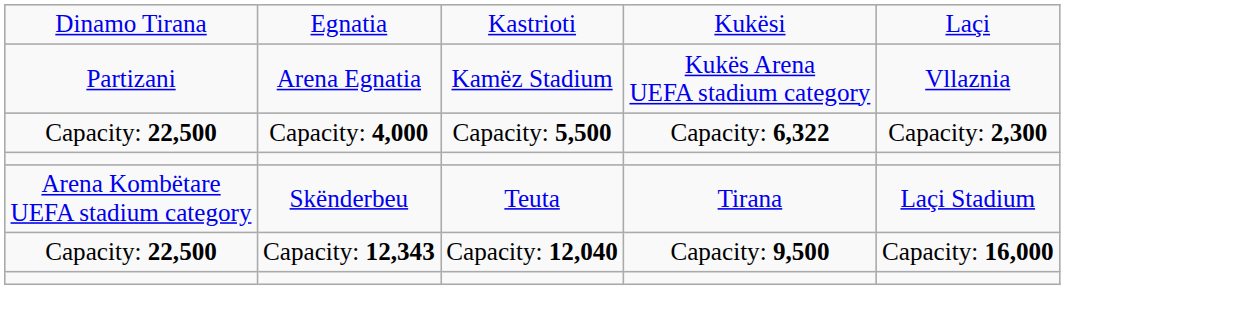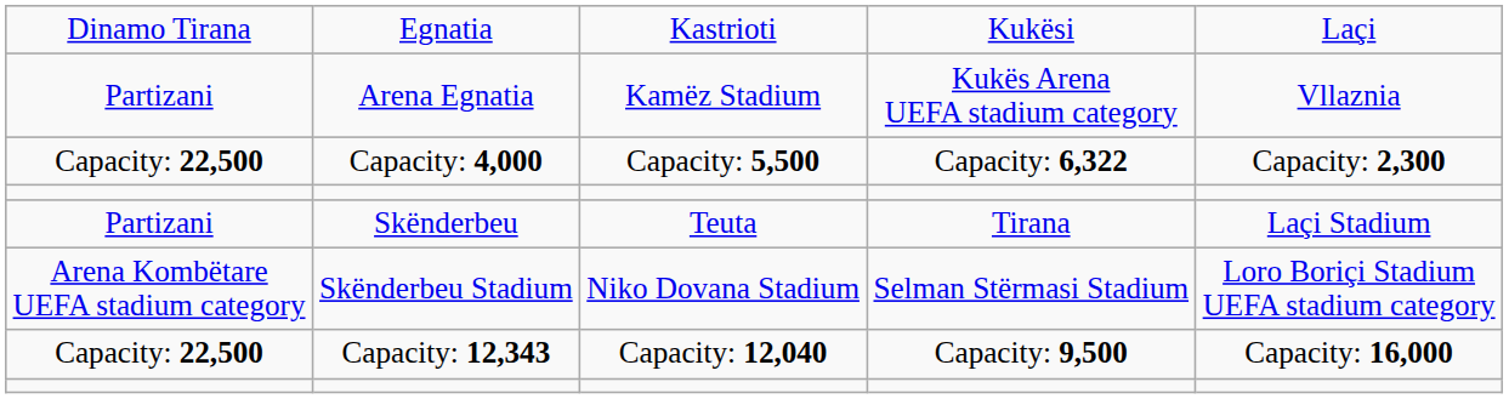Skënderbeu | column 1: Arena Kombëtare UEFA stadium category -> Partizani
+ row: Arena Kombëtare UEFA stadium category | Skënderbeu Stadium | Niko Dovana Stadium | Selman Stërmasi Stadium | Loro Boriçi Stadium UEFA stadium category
